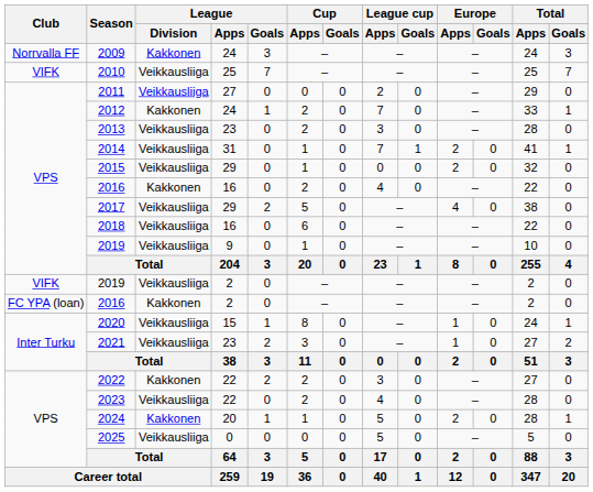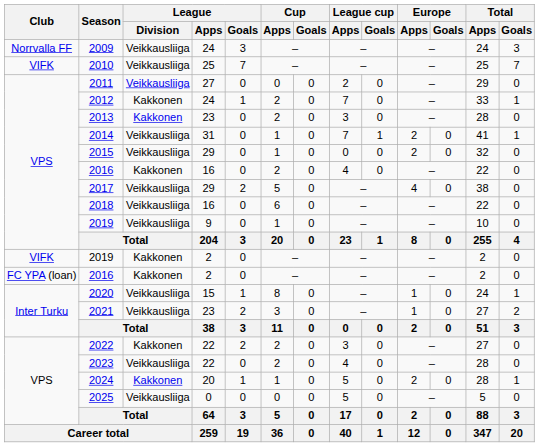2009 | League / Division: Kakkonen -> Veikkausliiga
2013 | League / Division: Veikkausliiga -> Kakkonen
2019 / 2 | League / Division: Veikkausliiga -> Kakkonen
